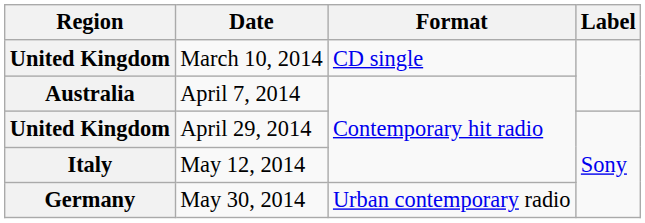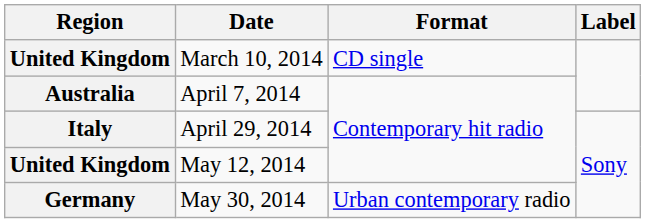April 29, 2014 | Region: United Kingdom -> Italy
May 12, 2014 | Region: Italy -> United Kingdom
